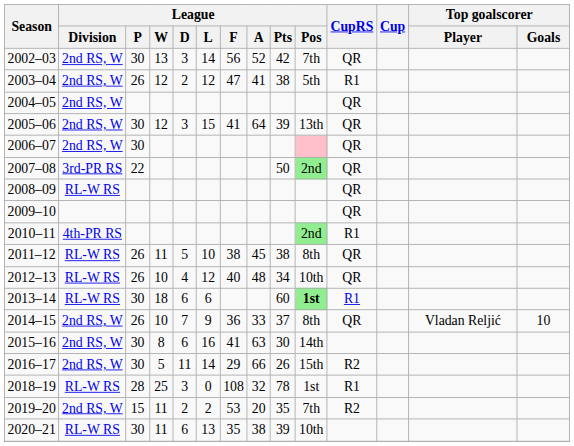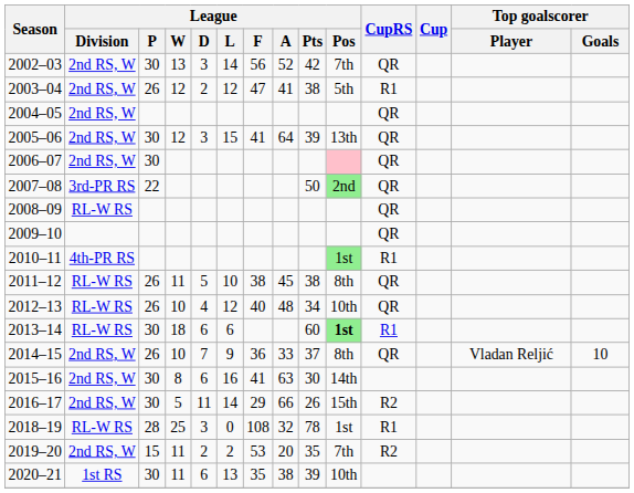2010–11 | League / Pos: 2nd -> 1st
2020–21 | League / Division: RL-W RS -> 1st RS
